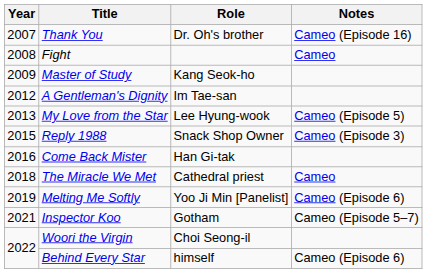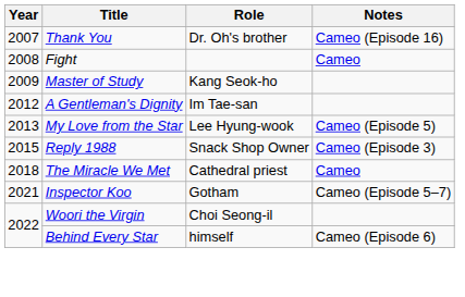- row: 2016 | Come Back Mister | Han Gi-tak
- row: 2019 | Melting Me Softly | Yoo Ji Min [Panelist] | Cameo (Episode 6)
